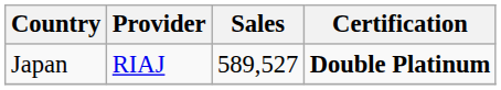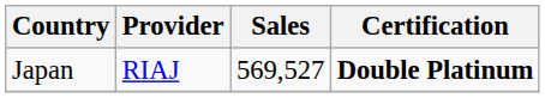Japan | Sales: 589,527 -> 569,527
